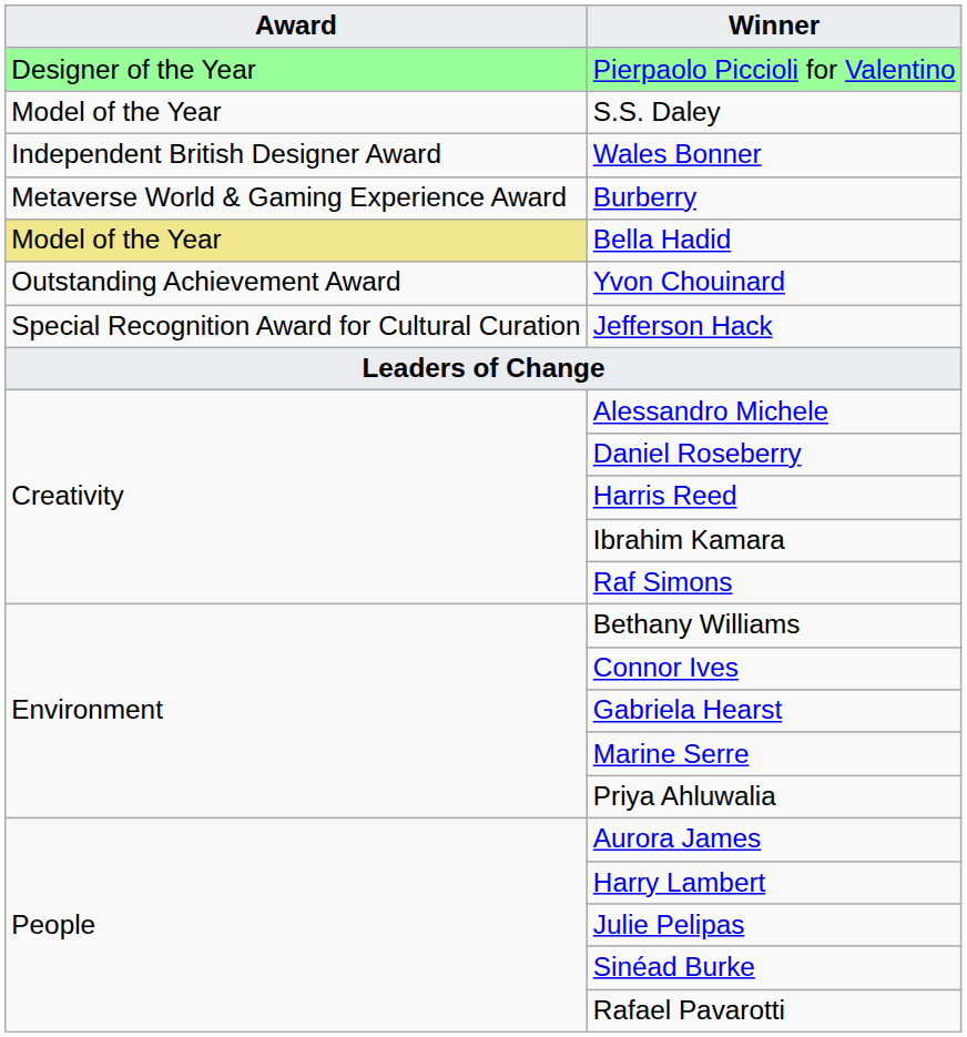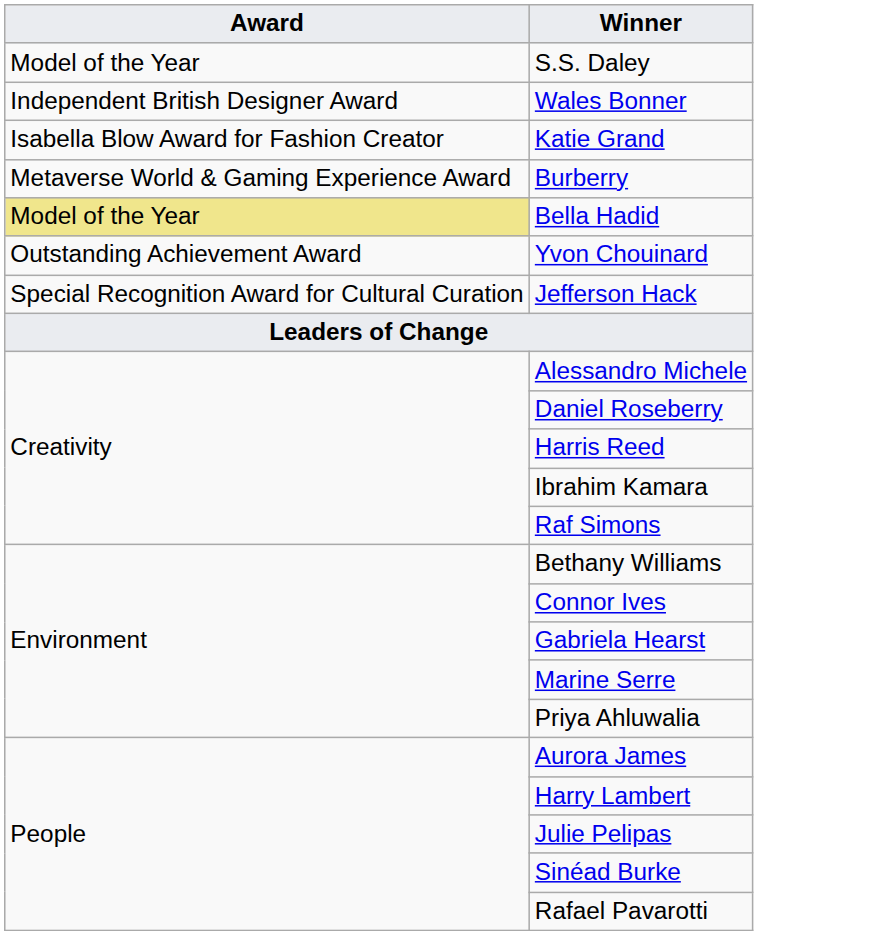- row: Designer of the Year | Pierpaolo Piccioli for Valentino
+ row: Isabella Blow Award for Fashion Creator | Katie Grand
